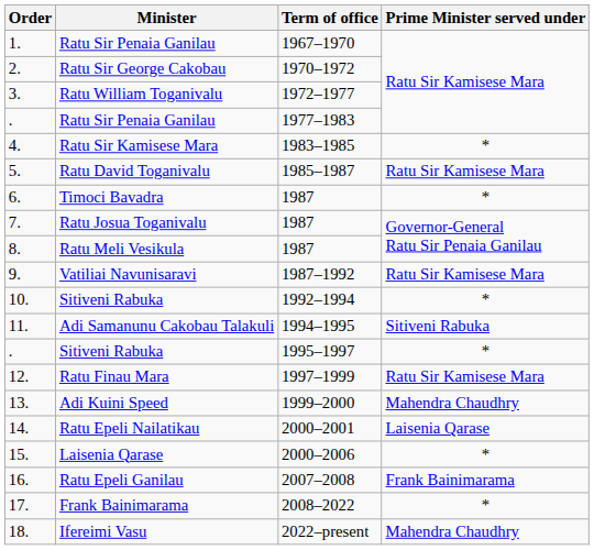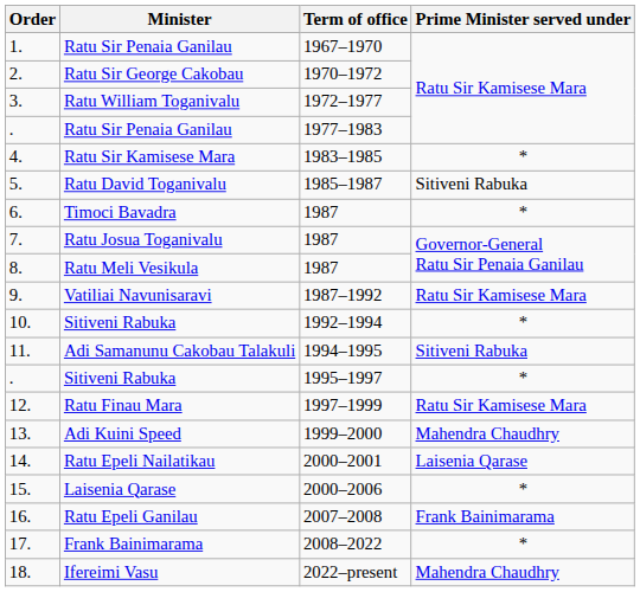Ratu David Toganivalu | Prime Minister served under: Ratu Sir Kamisese Mara -> Sitiveni Rabuka
